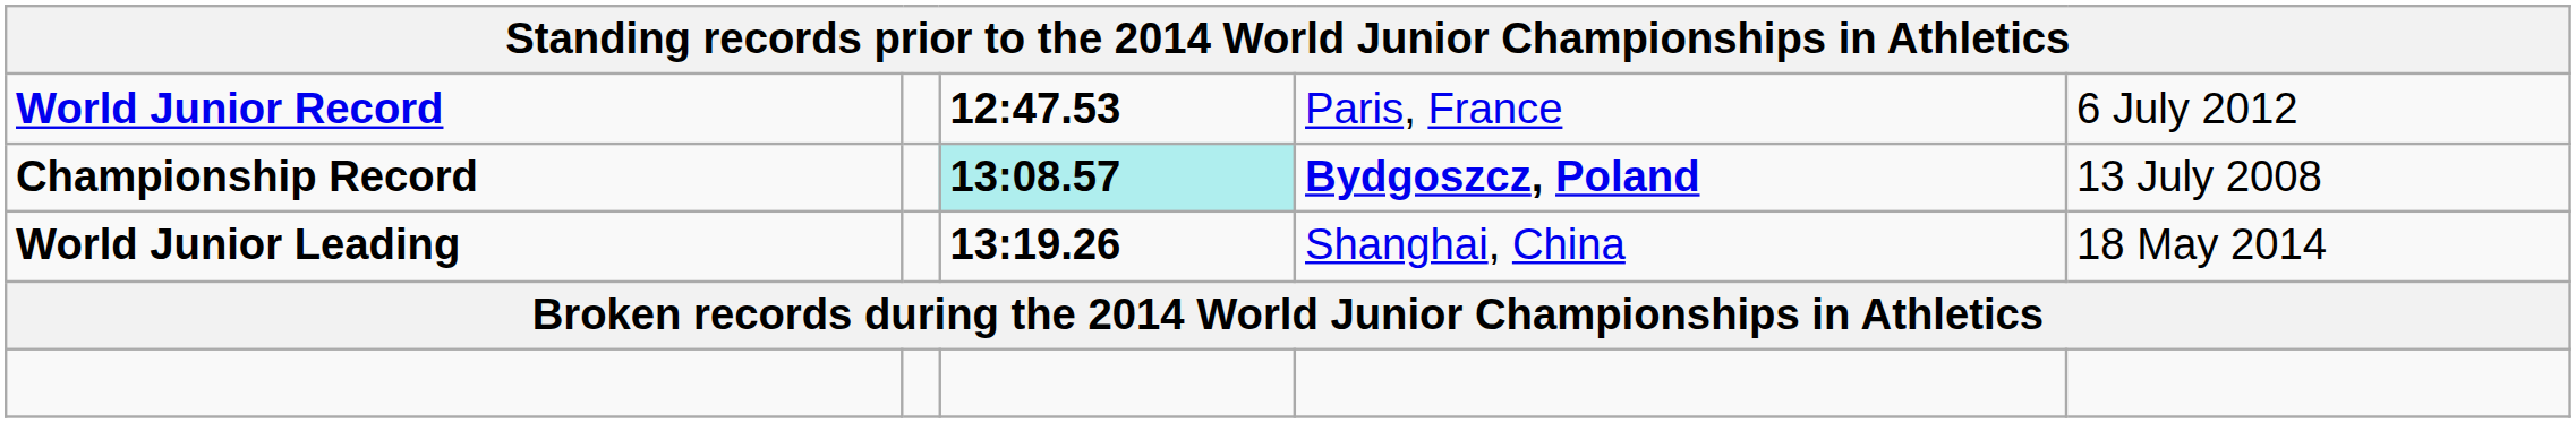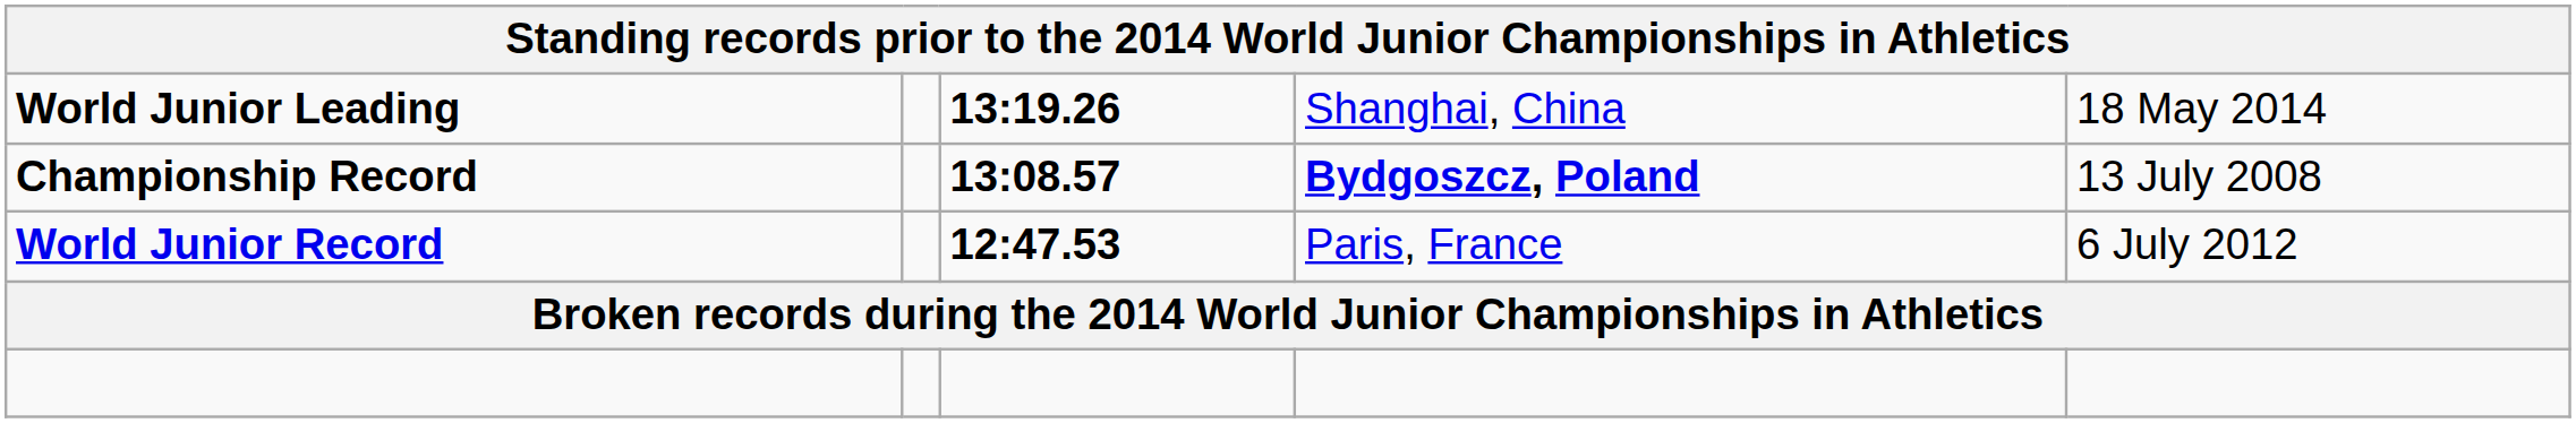rows swapped: World Junior Record <-> World Junior Leading
Championship Record | column 3: paleturquoise background -> no background
